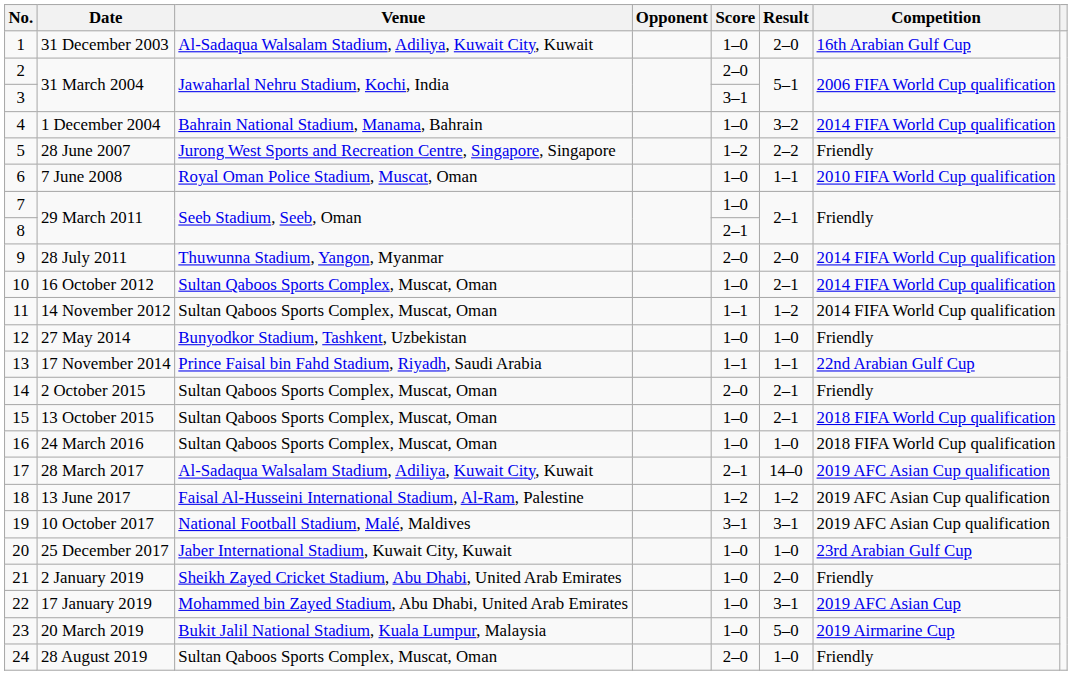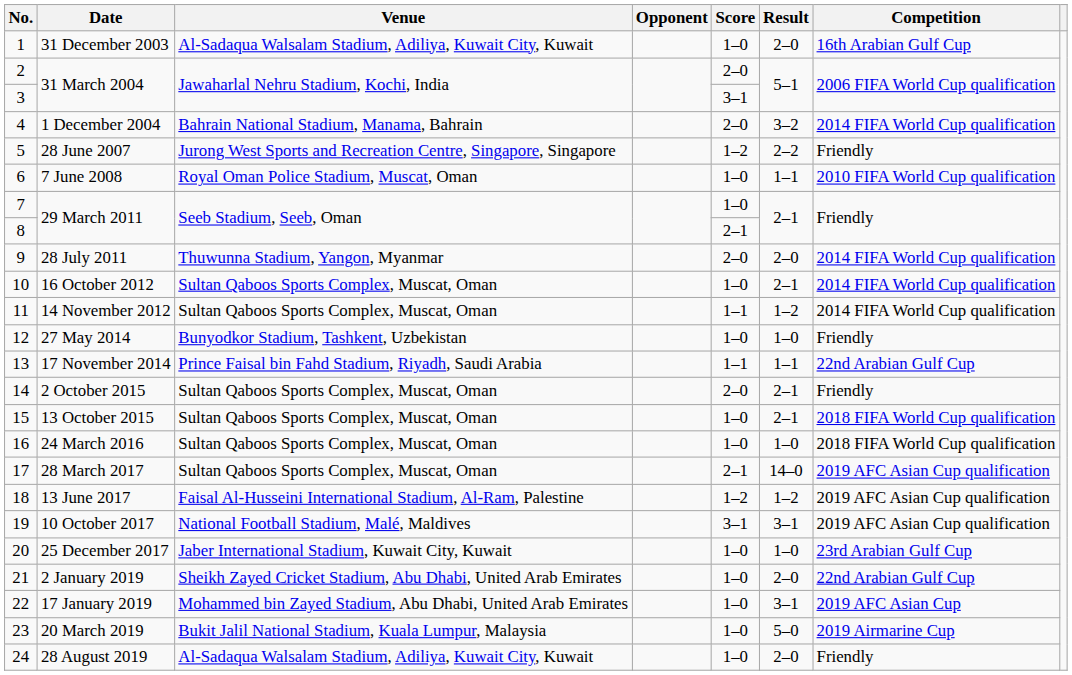1 December 2004 | Score: 1–0 -> 2–0
28 March 2017 | Venue: Al-Sadaqua Walsalam Stadium, Adiliya, Kuwait City, Kuwait -> Sultan Qaboos Sports Complex, Muscat, Oman
2 January 2019 | Competition: Friendly -> 22nd Arabian Gulf Cup
28 August 2019 | Venue: Sultan Qaboos Sports Complex, Muscat, Oman -> Al-Sadaqua Walsalam Stadium, Adiliya, Kuwait City, Kuwait
28 August 2019 | Score: 2–0 -> 1–0
28 August 2019 | Result: 1–0 -> 2–0
